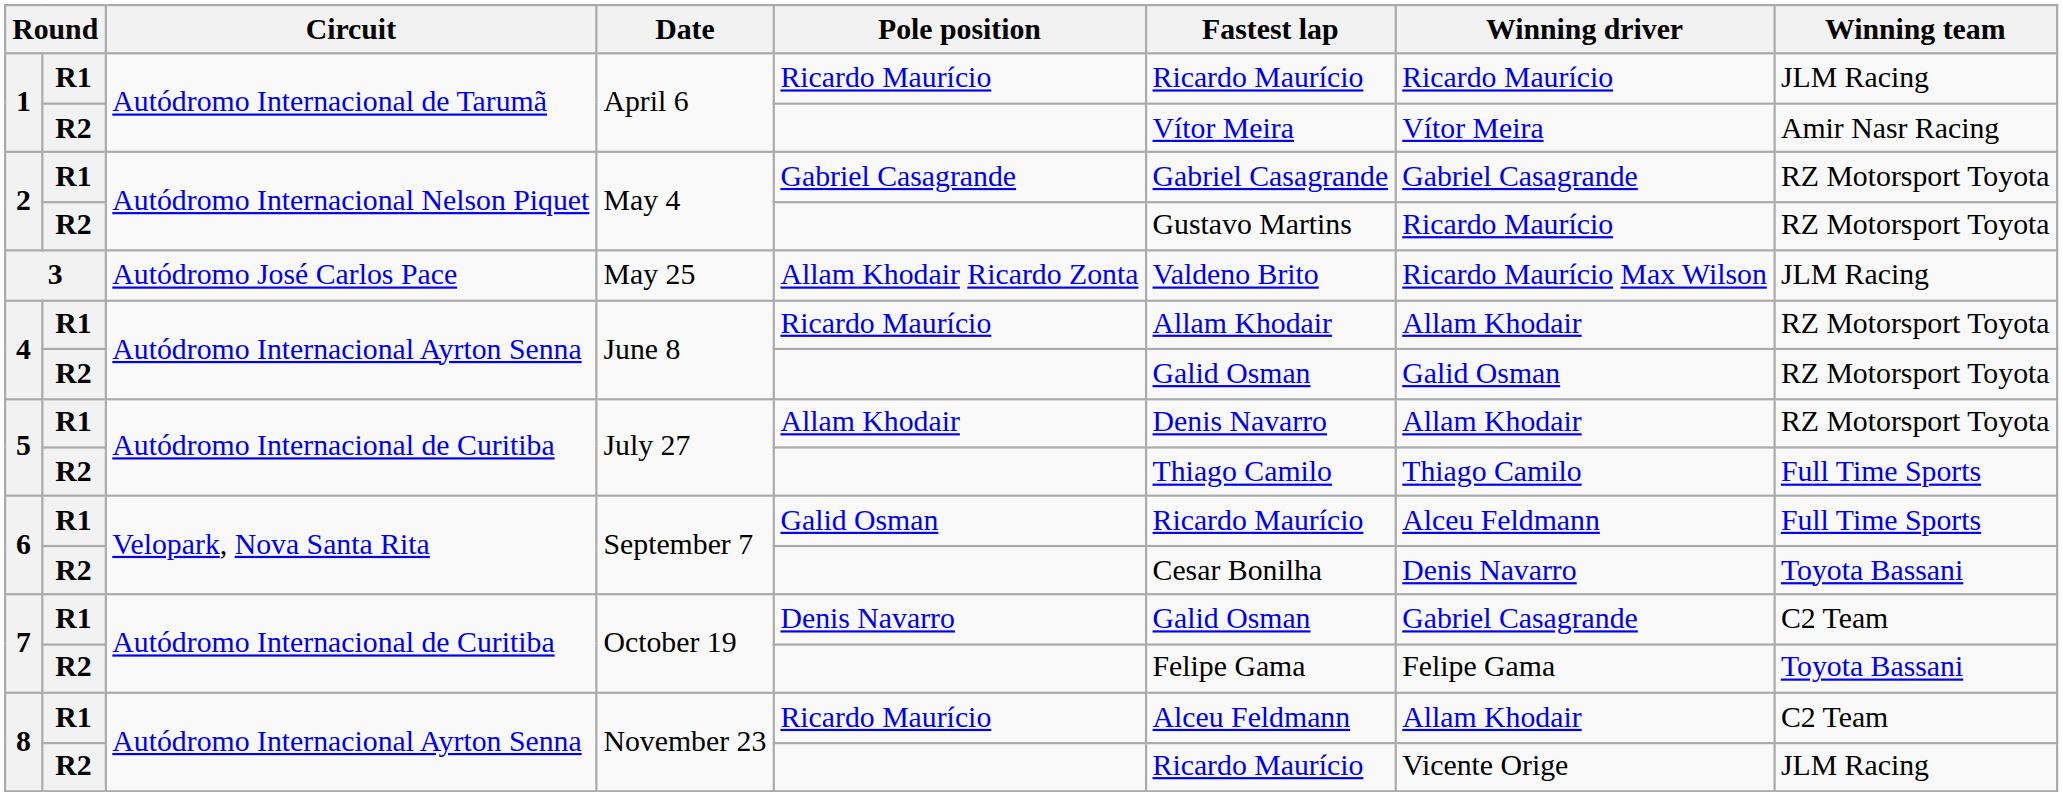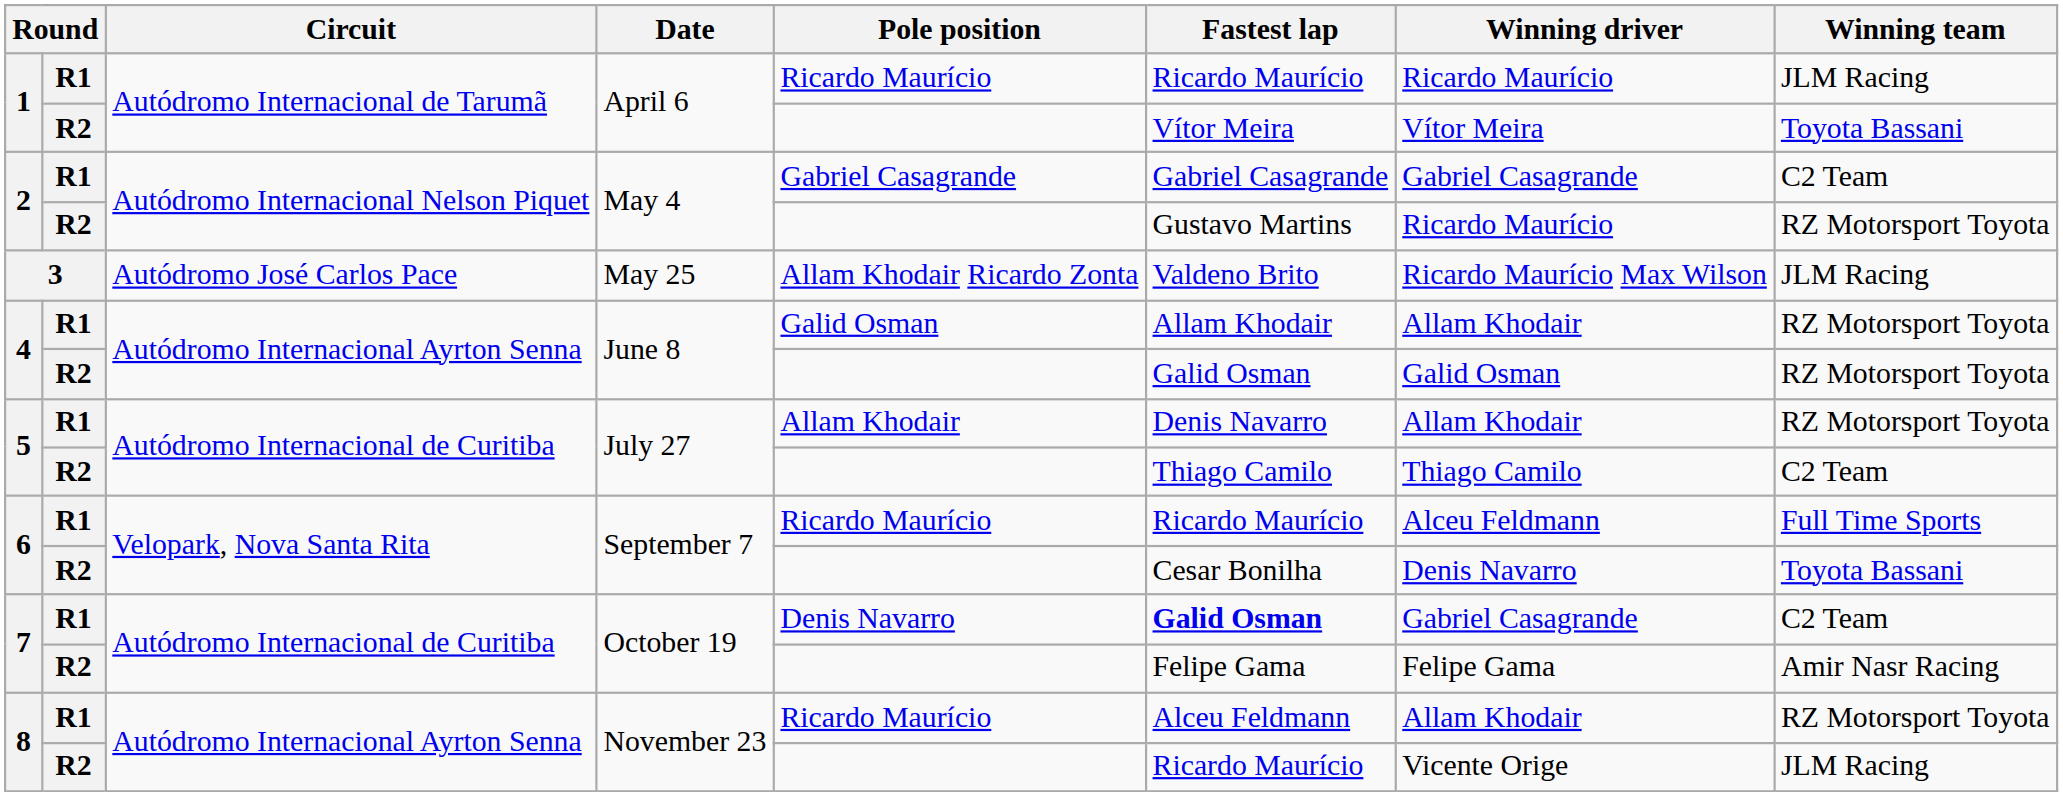1 / R2 | Winning team: Amir Nasr Racing -> Toyota Bassani
2 / R1 | Winning team: RZ Motorsport Toyota -> C2 Team
4 / R1 | Pole position: Ricardo Maurício -> Galid Osman
5 / R2 | Winning team: Full Time Sports -> C2 Team
6 / R1 | Pole position: Galid Osman -> Ricardo Maurício
7 / R1 | Fastest lap: normal -> bold
7 / R2 | Winning team: Toyota Bassani -> Amir Nasr Racing
8 / R1 | Winning team: C2 Team -> RZ Motorsport Toyota
